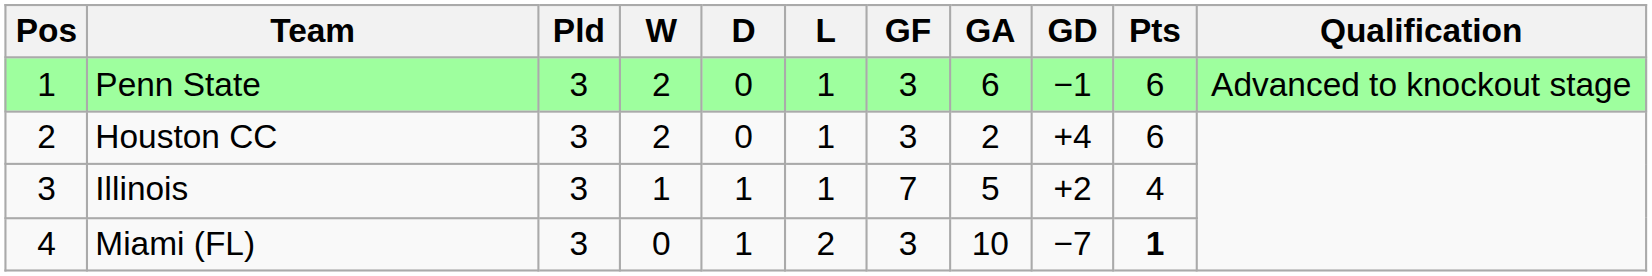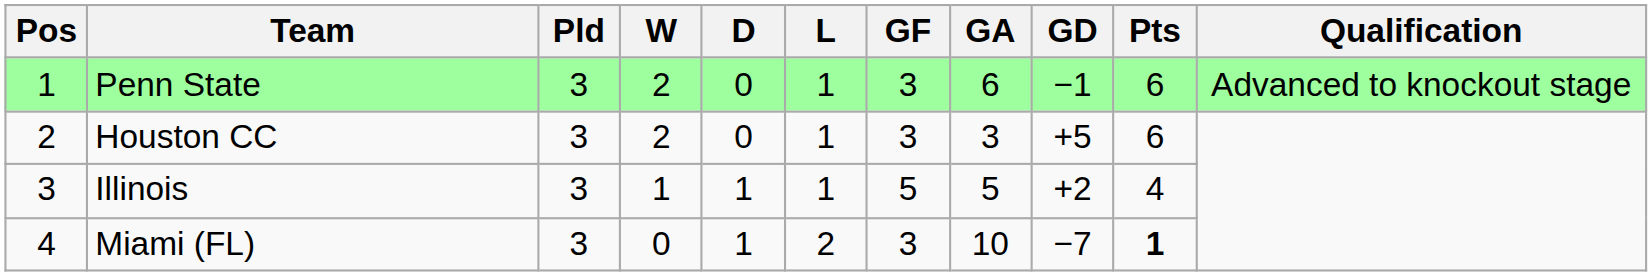Houston CC | GA: 2 -> 3
Houston CC | GD: +4 -> +5
Illinois | GF: 7 -> 5
